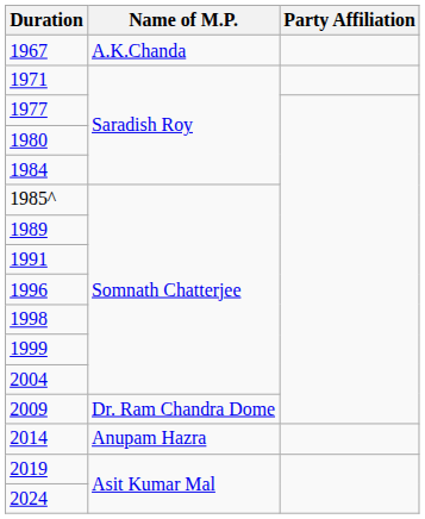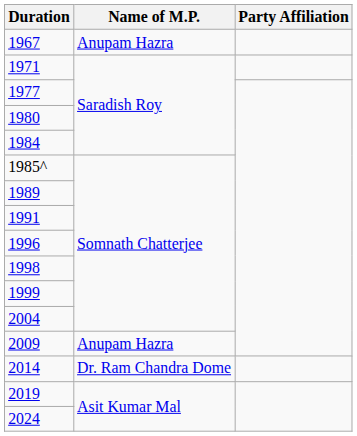1967 | Name of M.P.: A.K.Chanda -> Anupam Hazra
2009 | Name of M.P.: Dr. Ram Chandra Dome -> Anupam Hazra
2014 | Name of M.P.: Anupam Hazra -> Dr. Ram Chandra Dome
